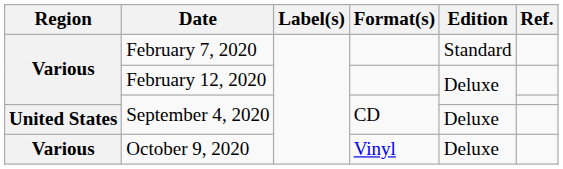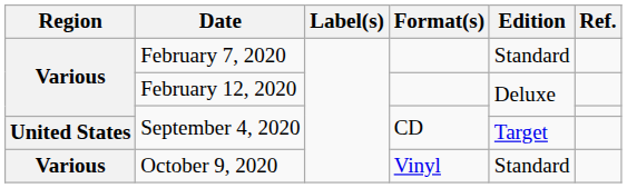United States / September 4, 2020 | Edition: Deluxe -> Target
October 9, 2020 | Edition: Deluxe -> Standard
